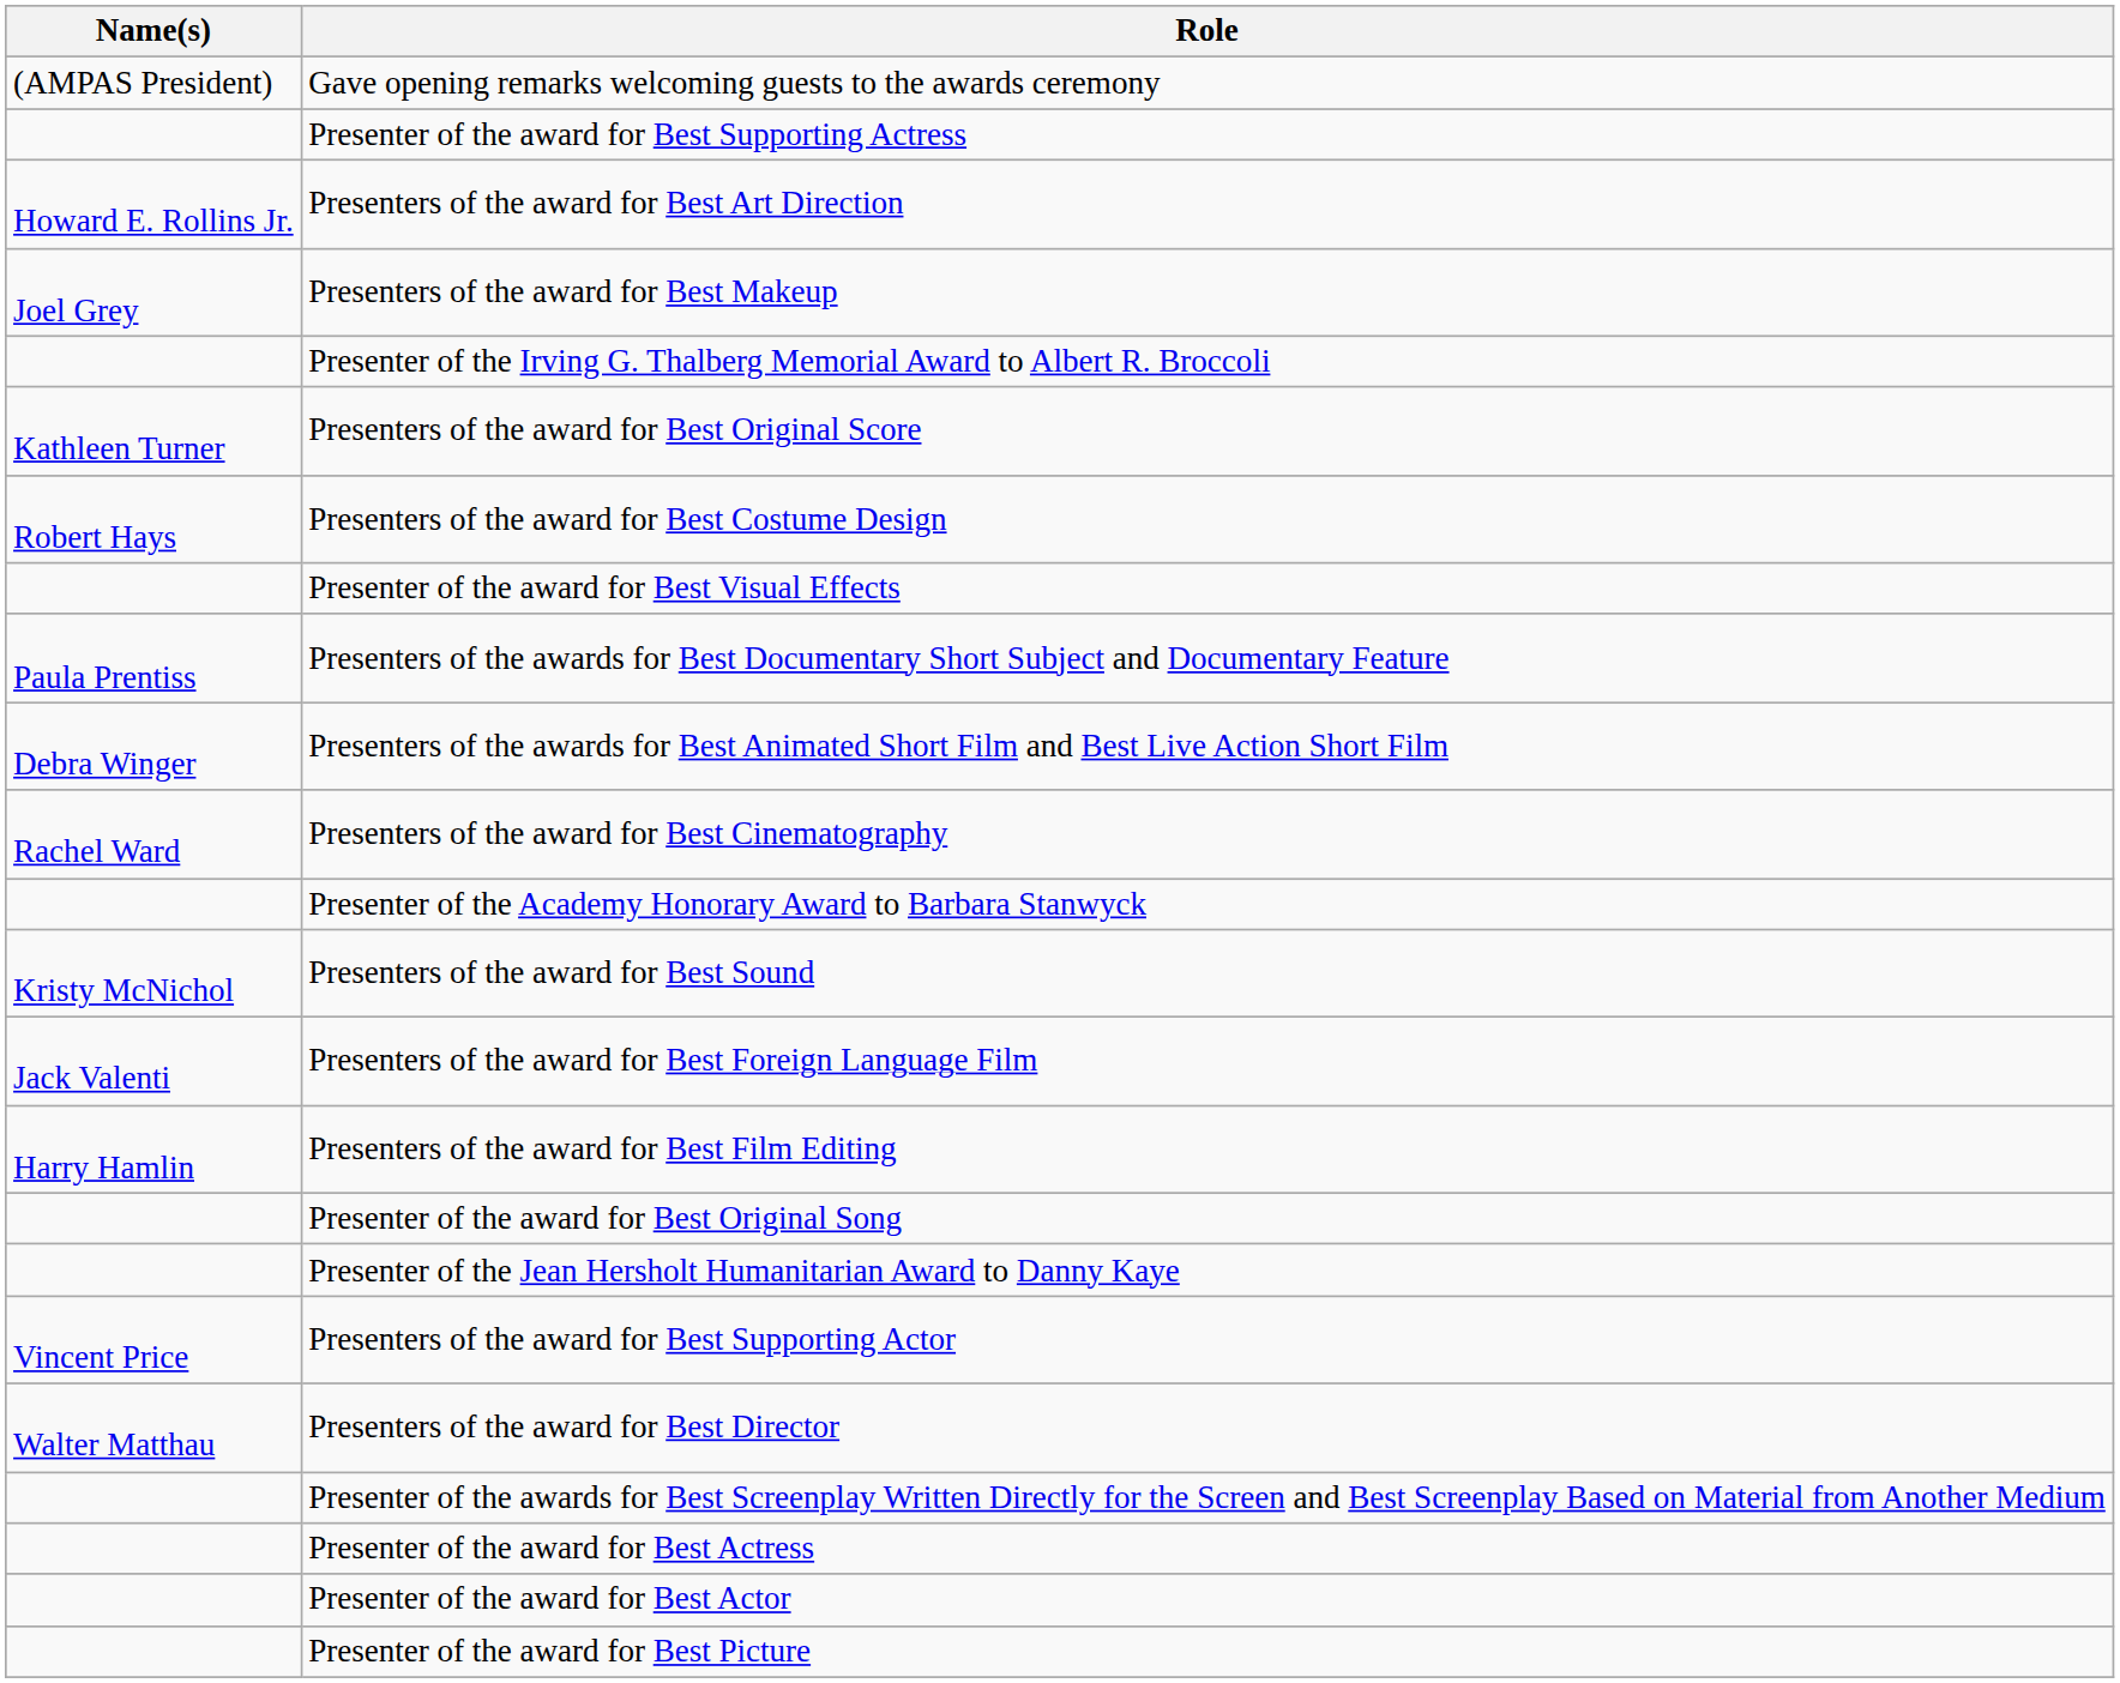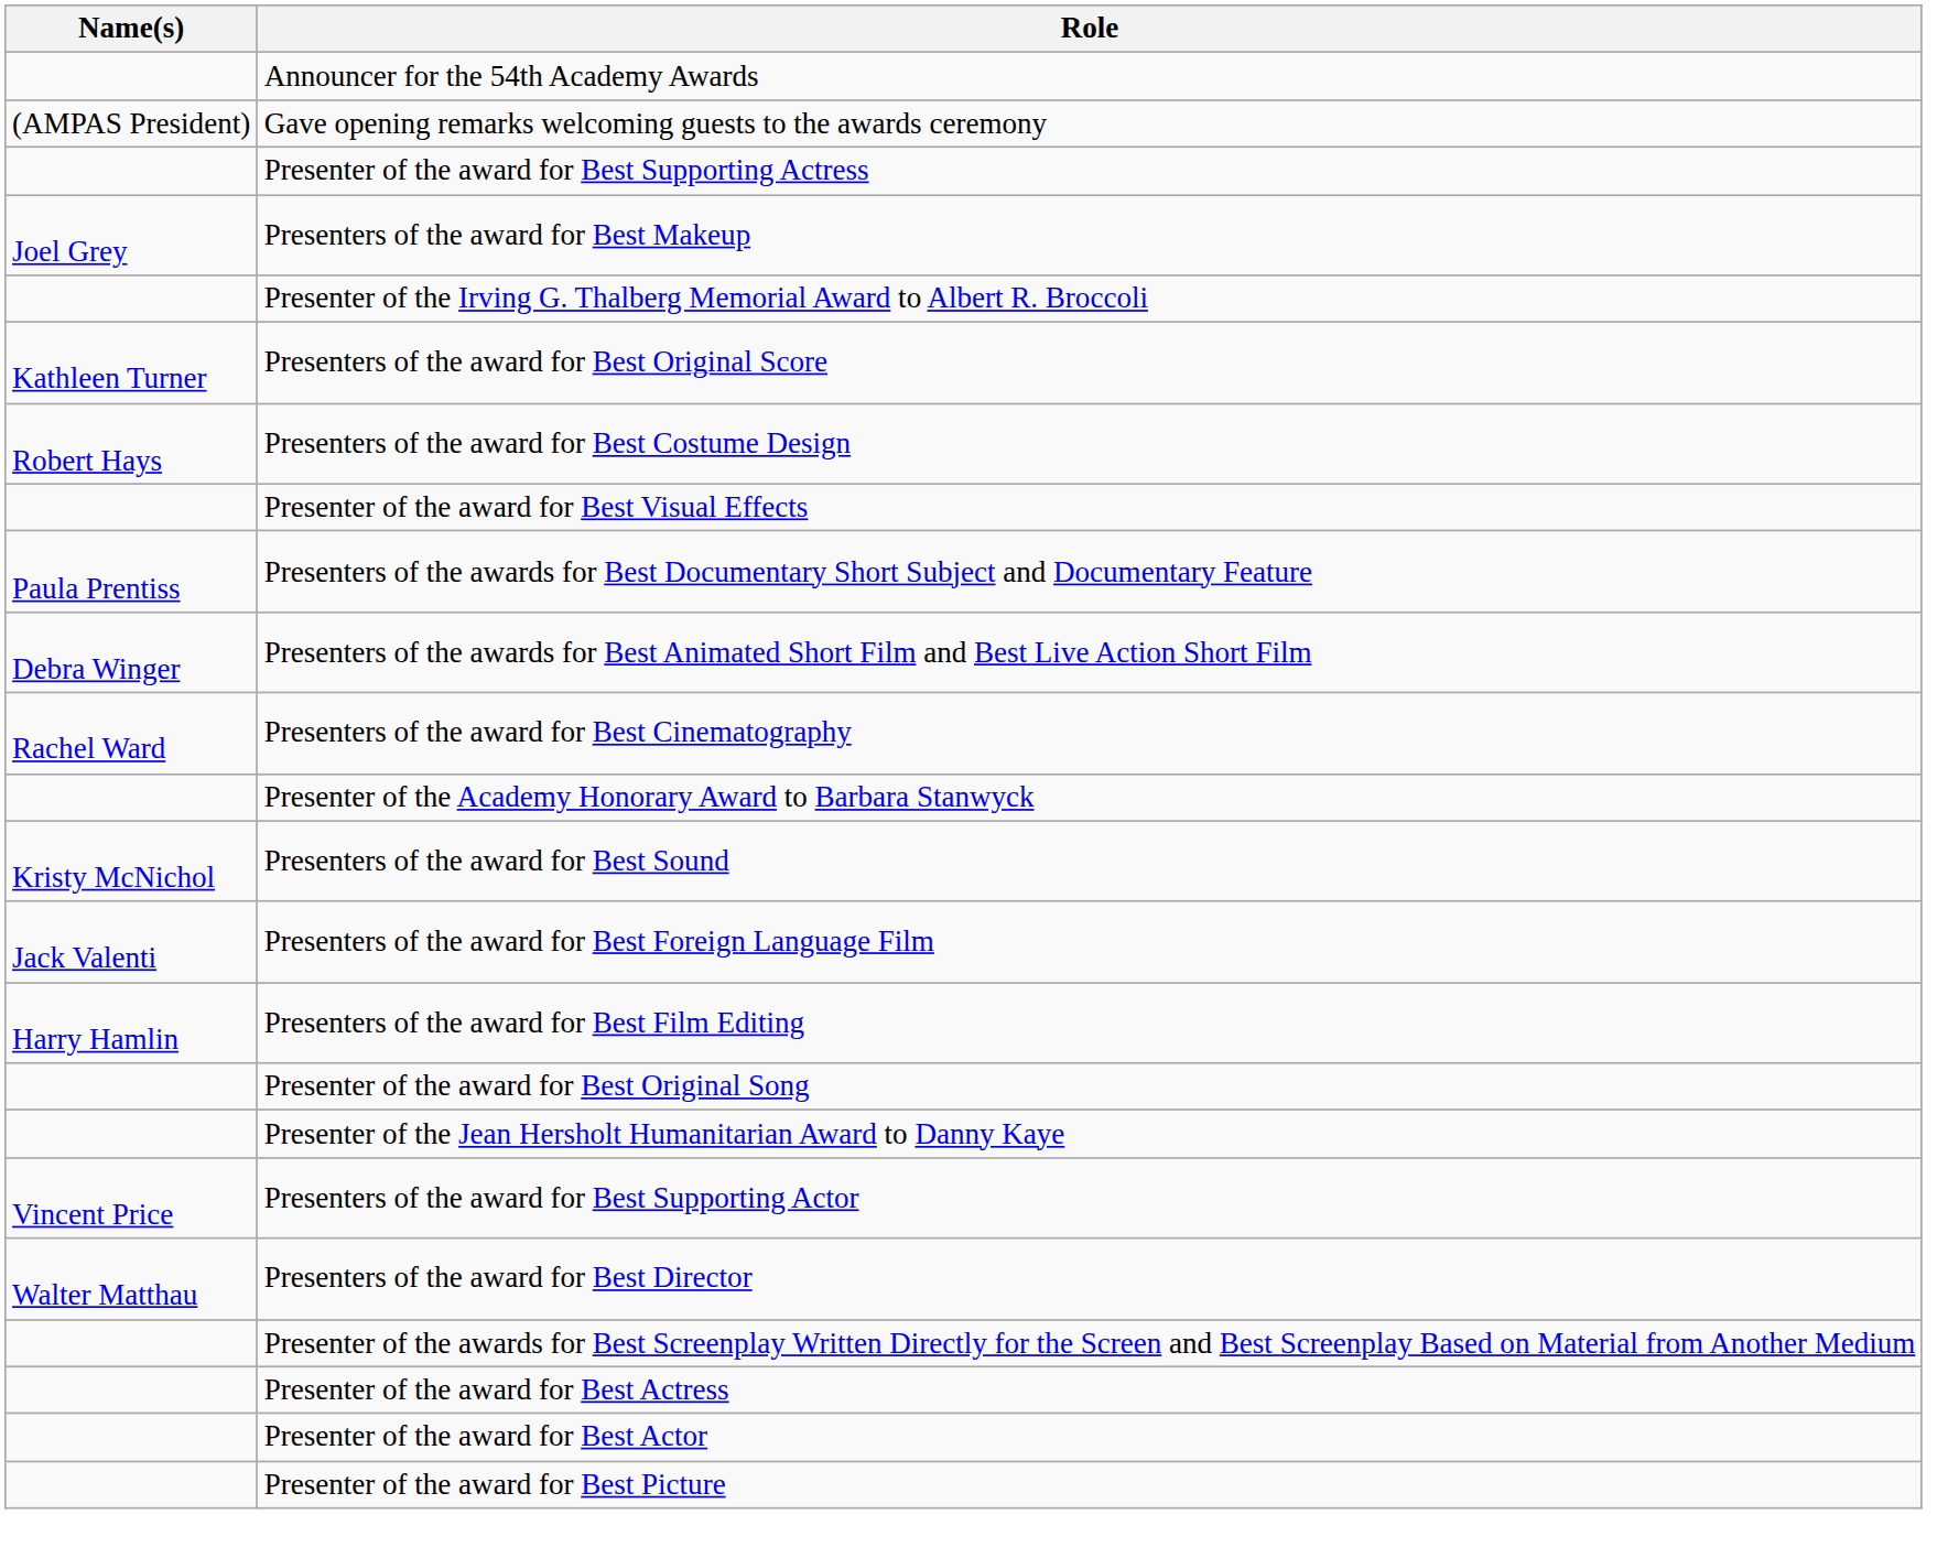+ row: Announcer for the 54th Academy Awards
- row: Howard E. Rollins Jr. | Presenters of the award for Best Art Direction
